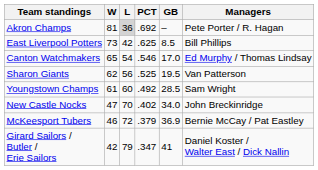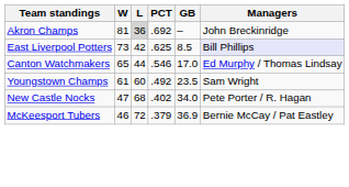Akron Champs | Managers: Pete Porter / R. Hagan -> John Breckinridge
East Liverpool Potters | Managers: no background -> lavender background
Canton Watchmakers | L: 54 -> 44
- row: Sharon Giants | 62 | 56 | .525 | 19.5 | Van Patterson
Youngstown Champs | GB: 28.5 -> 23.5
New Castle Nocks | L: 70 -> 68
New Castle Nocks | Managers: John Breckinridge -> Pete Porter / R. Hagan
- row: Girard Sailors / Butler / Erie Sailors | 42 | 79 | .347 | 41 | Daniel Koster / Walter East / Dick Nallin
